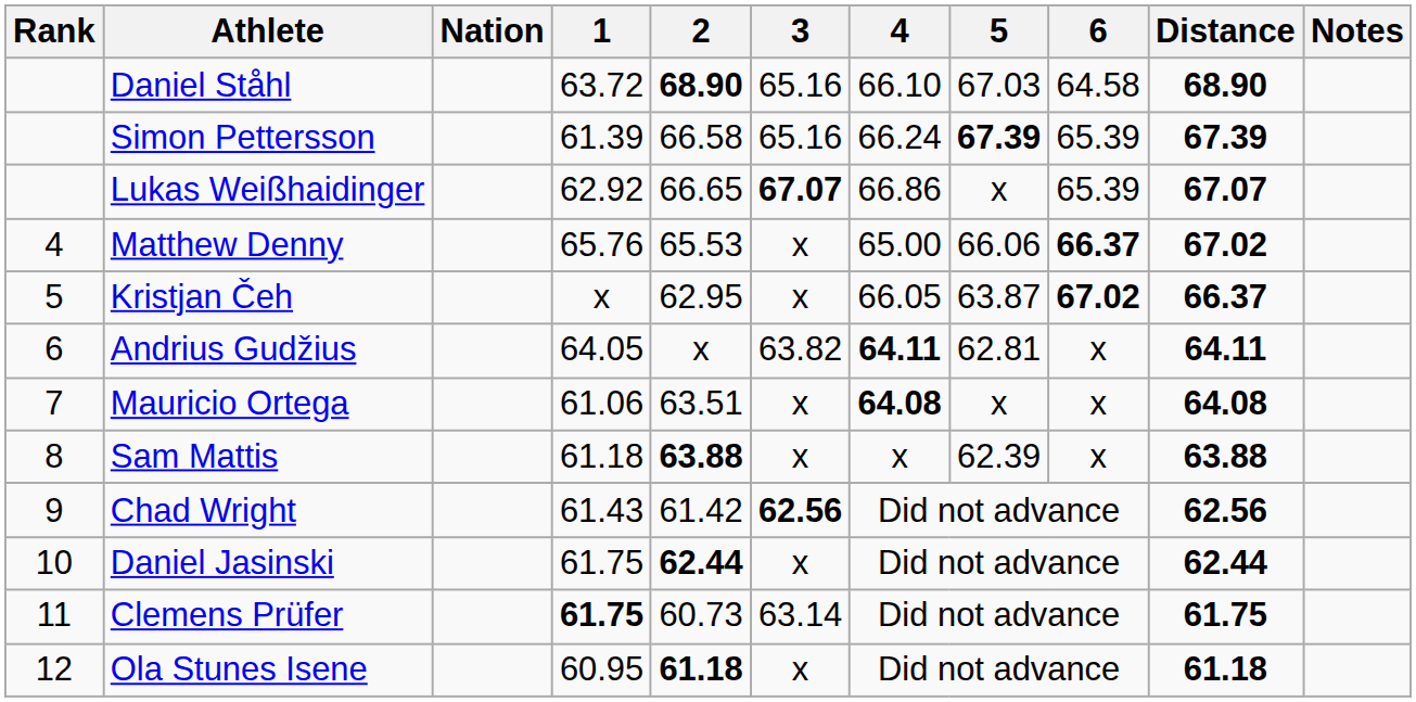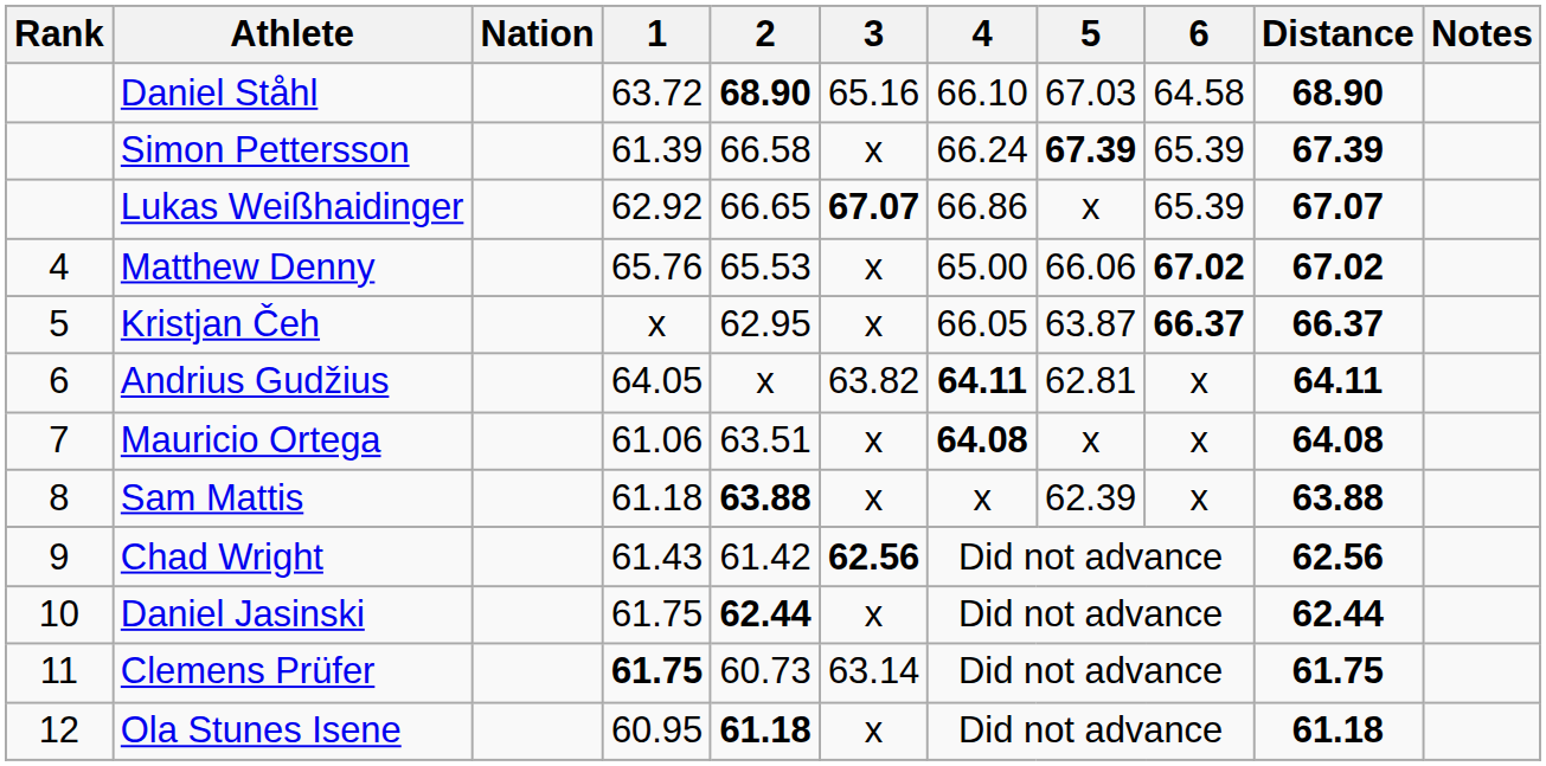Simon Pettersson | 3: 65.16 -> x
Matthew Denny | 6: 66.37 -> 67.02
Kristjan Čeh | 6: 67.02 -> 66.37
